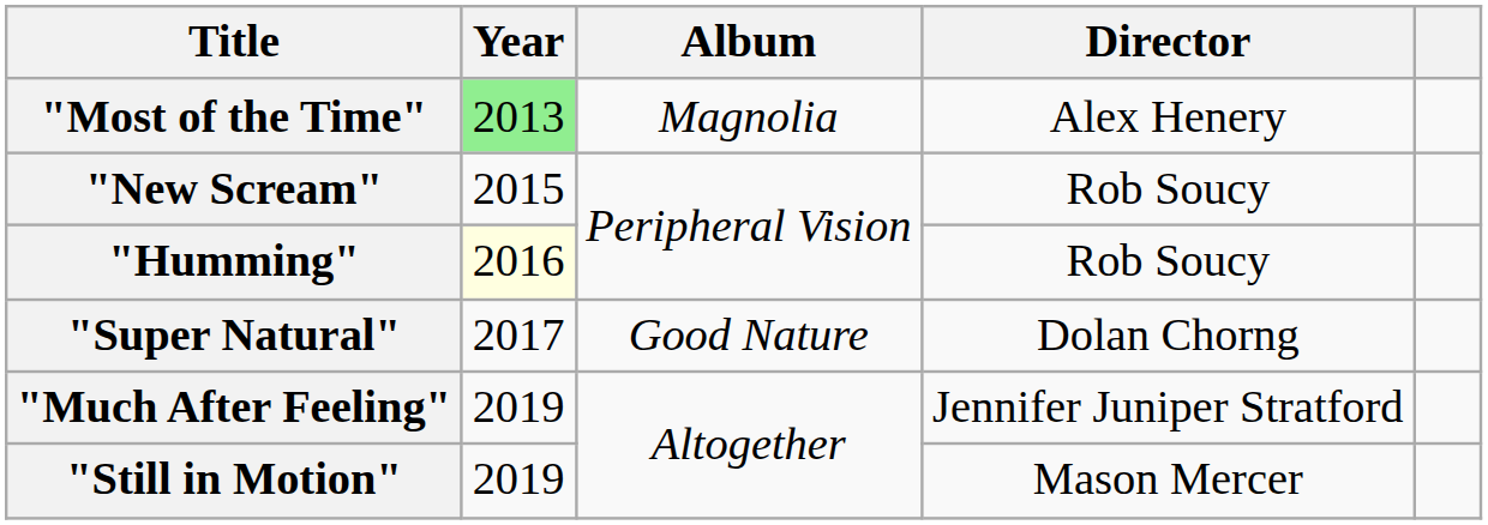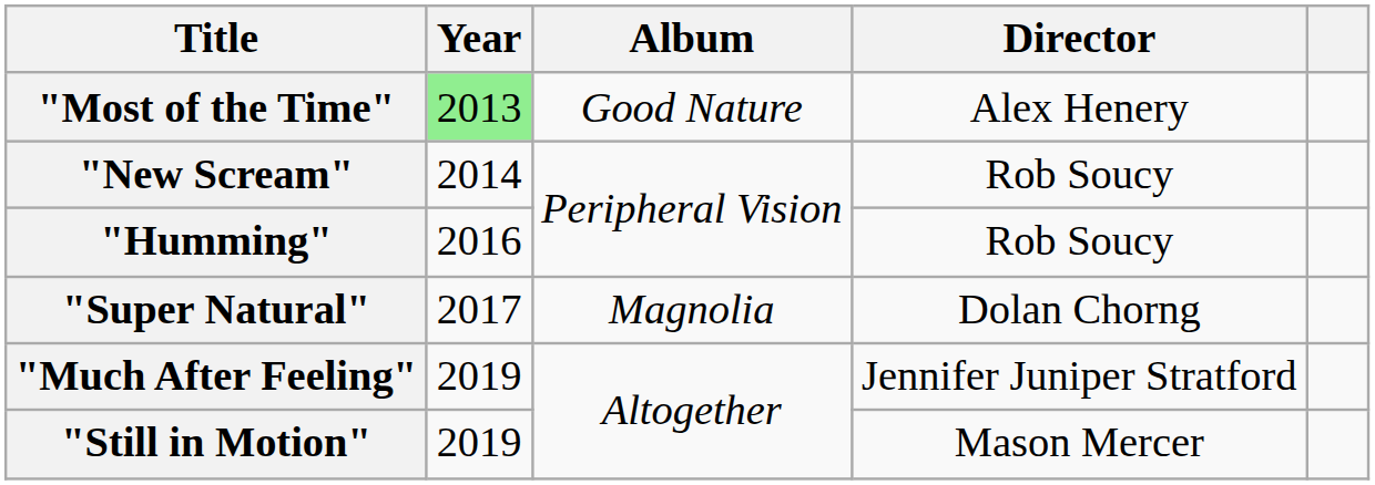"Most of the Time" | Album: Magnolia -> Good Nature
"New Scream" | Year: 2015 -> 2014
"Humming" | Year: lightyellow background -> no background
"Super Natural" | Album: Good Nature -> Magnolia
